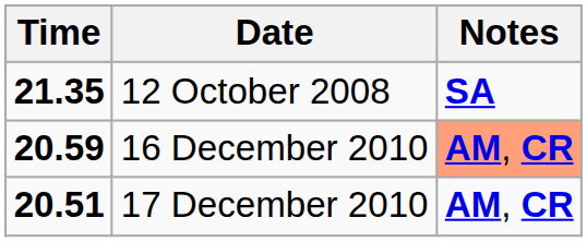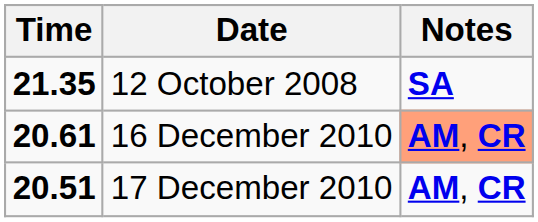16 December 2010 | Time: 20.59 -> 20.61
